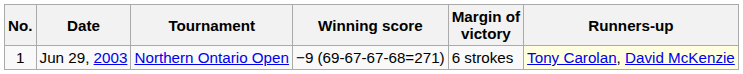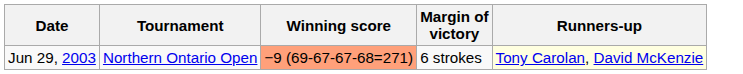- column: No. | 1
Jun 29, 2003 | Winning score: no background -> lightsalmon background
